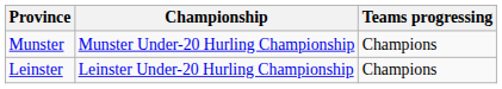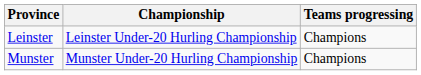rows swapped: Leinster <-> Munster
